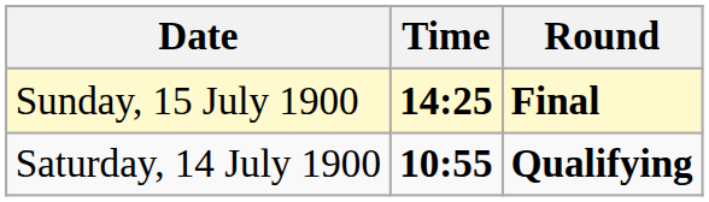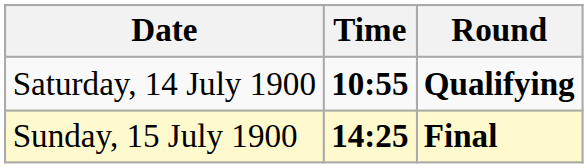rows swapped: Saturday, 14 July 1900 <-> Sunday, 15 July 1900
